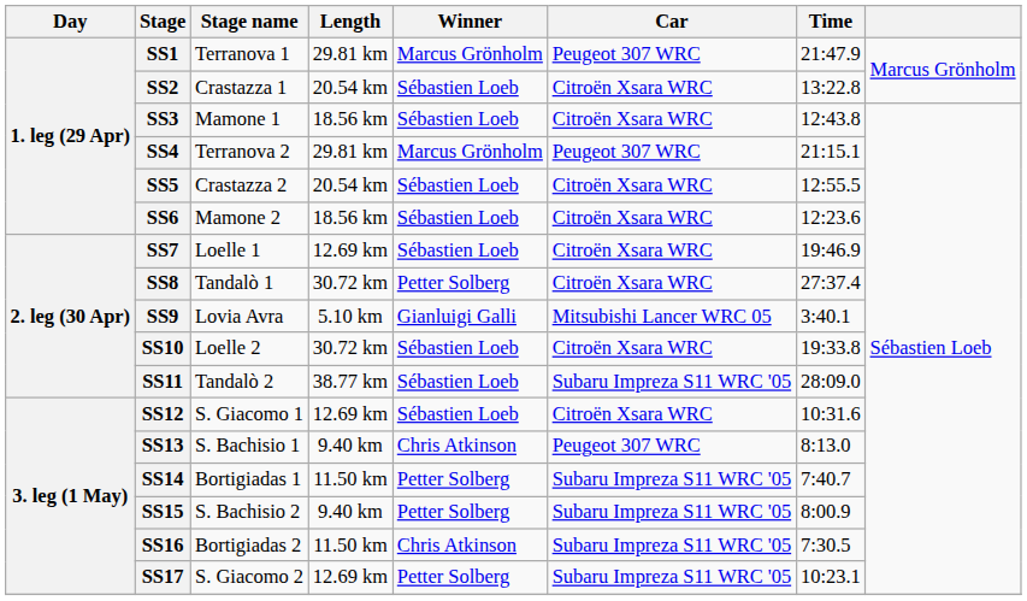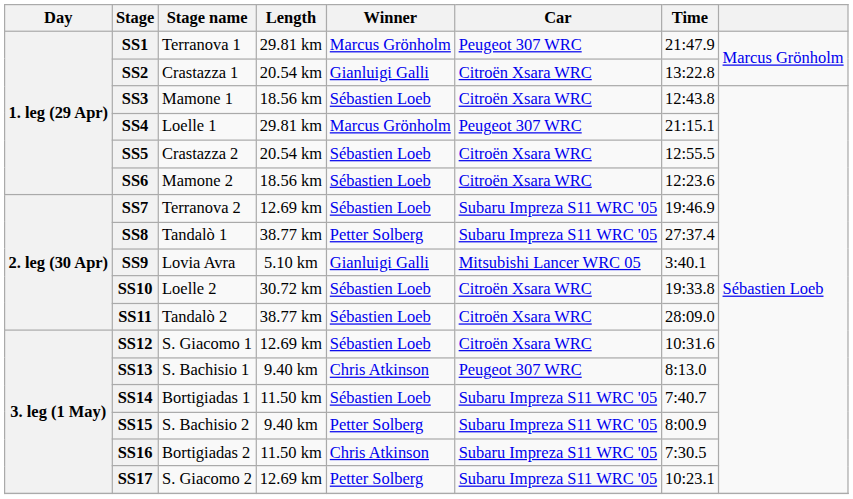SS2 | Winner: Sébastien Loeb -> Gianluigi Galli
SS4 | Stage name: Terranova 2 -> Loelle 1
SS7 | Stage name: Loelle 1 -> Terranova 2
SS7 | Car: Citroën Xsara WRC -> Subaru Impreza S11 WRC '05
SS8 | Length: 30.72 km -> 38.77 km
SS8 | Car: Citroën Xsara WRC -> Subaru Impreza S11 WRC '05
SS11 | Car: Subaru Impreza S11 WRC '05 -> Citroën Xsara WRC
SS14 | Winner: Petter Solberg -> Sébastien Loeb
